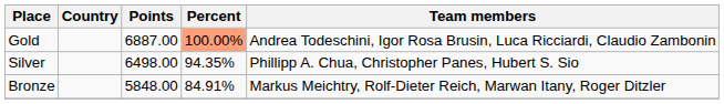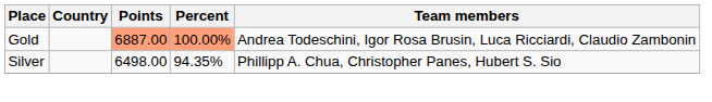Gold | Points: no background -> lightsalmon background
- row: Bronze | 5848.00 | 84.91% | Markus Meichtry, Rolf-Dieter Reich, Marwan Itany, Roger Ditzler
